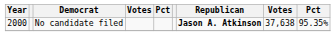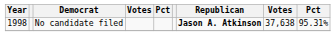No candidate filed | Year: 2000 -> 1998
No candidate filed | column 9: 95.35% -> 95.31%
